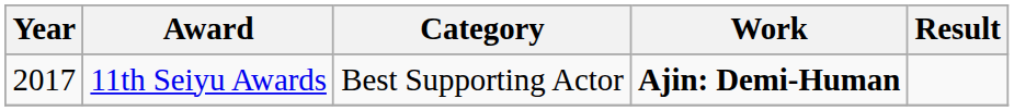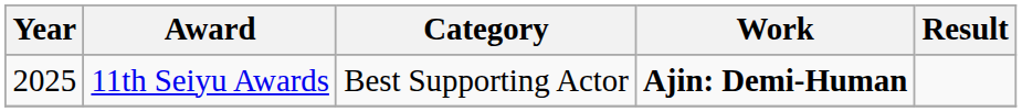11th Seiyu Awards | Year: 2017 -> 2025
